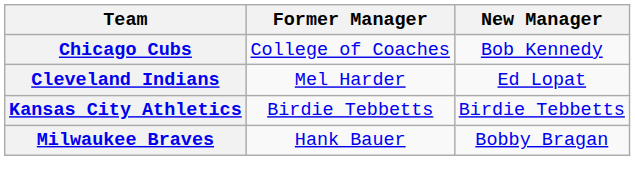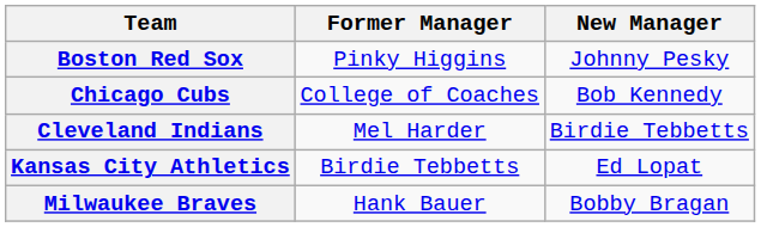+ row: Boston Red Sox | Pinky Higgins | Johnny Pesky
Cleveland Indians | New Manager: Ed Lopat -> Birdie Tebbetts
Kansas City Athletics | New Manager: Birdie Tebbetts -> Ed Lopat
